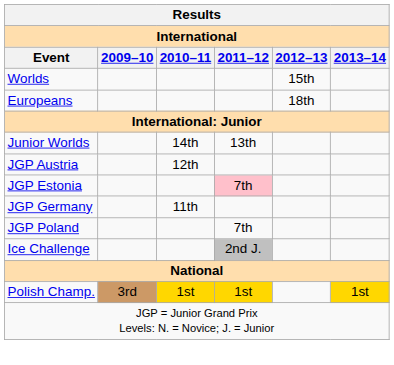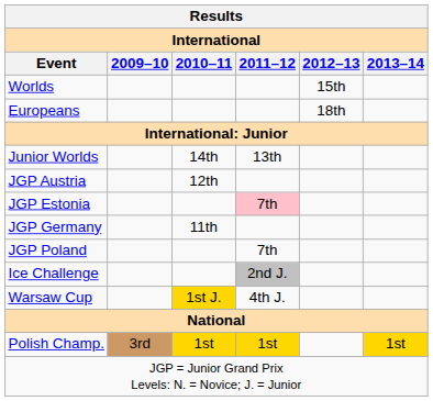+ row: Warsaw Cup | 1st J. | 4th J.
